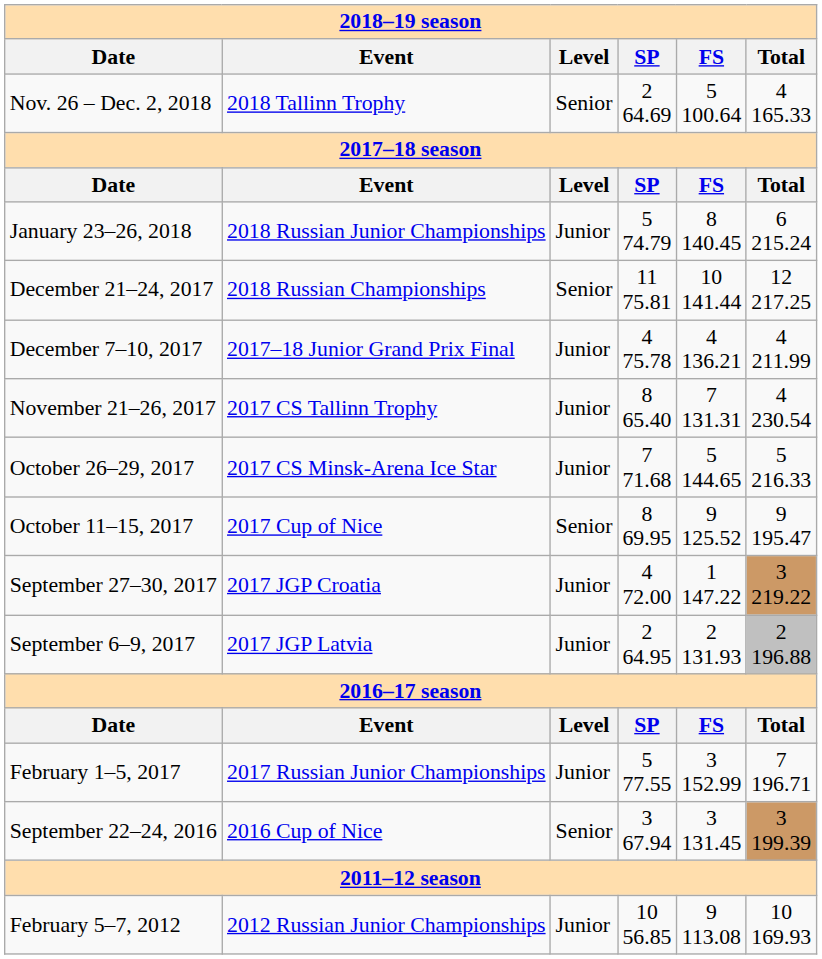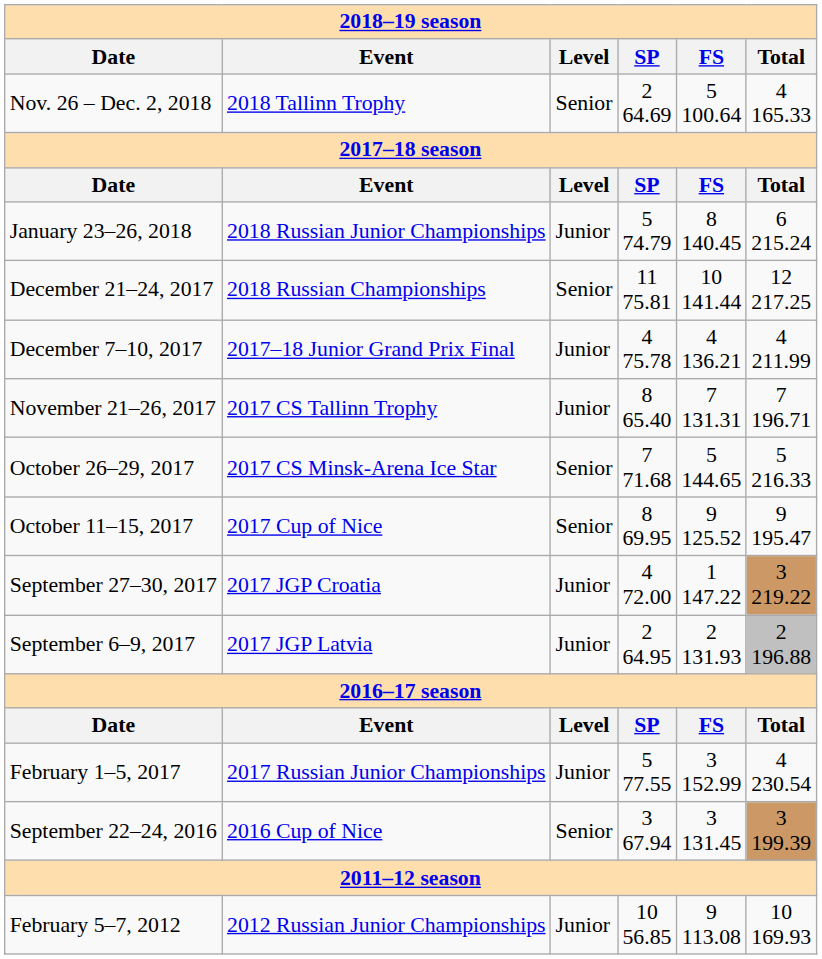November 21–26, 2017 | column 6: 4 230.54 -> 7 196.71
October 26–29, 2017 | column 3: Junior -> Senior
February 1–5, 2017 | column 6: 7 196.71 -> 4 230.54
